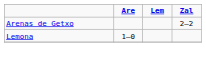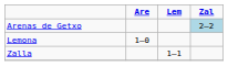Arenas de Getxo | Zal: no background -> lightblue background
+ row: Zalla | 1–1
